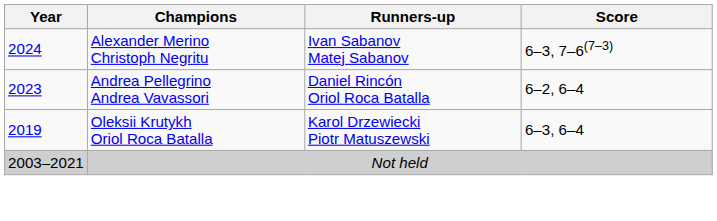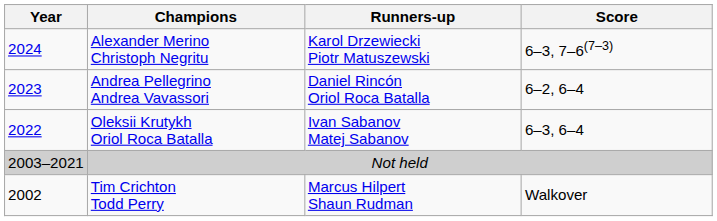Alexander Merino Christoph Negritu | Runners-up: Ivan Sabanov Matej Sabanov -> Karol Drzewiecki Piotr Matuszewski
Oleksii Krutykh Oriol Roca Batalla | Year: 2019 -> 2022
Oleksii Krutykh Oriol Roca Batalla | Runners-up: Karol Drzewiecki Piotr Matuszewski -> Ivan Sabanov Matej Sabanov
+ row: 2002 | Tim Crichton Todd Perry | Marcus Hilpert Shaun Rudman | Walkover
